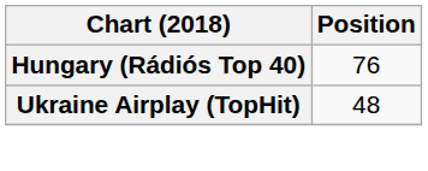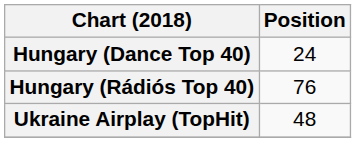+ row: Hungary (Dance Top 40) | 24
